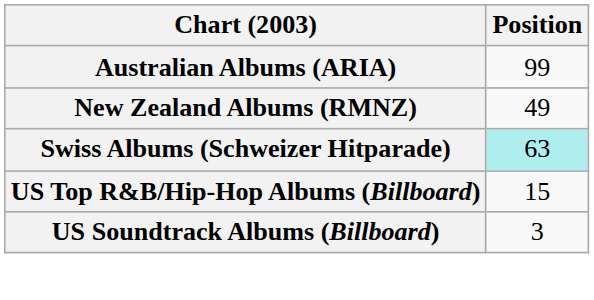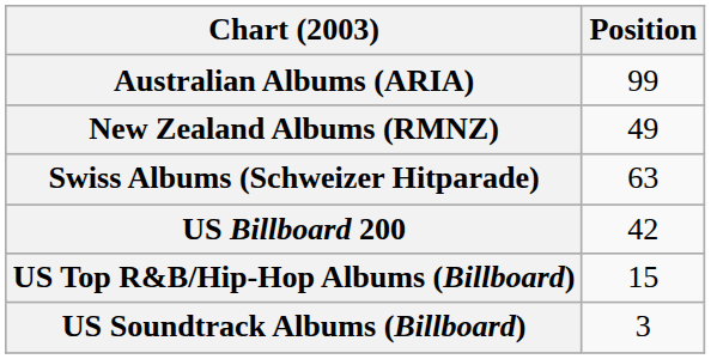Swiss Albums (Schweizer Hitparade) | Position: paleturquoise background -> no background
+ row: US Billboard 200 | 42
